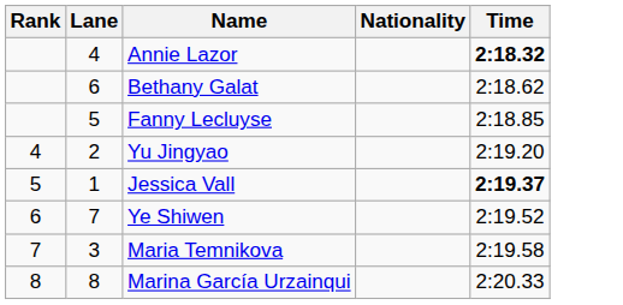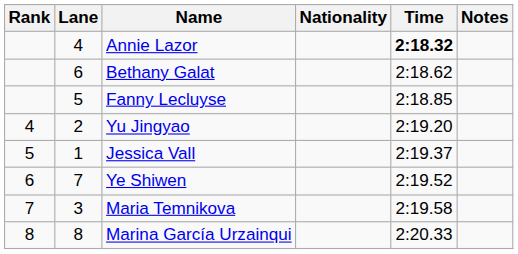+ column: Notes
Jessica Vall | Time: bold -> normal
